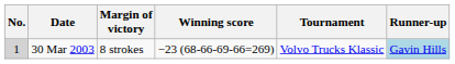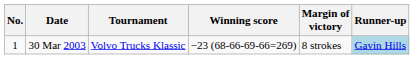columns swapped: Tournament <-> Margin of victory
30 Mar 2003 | No.: lightgrey background -> no background
